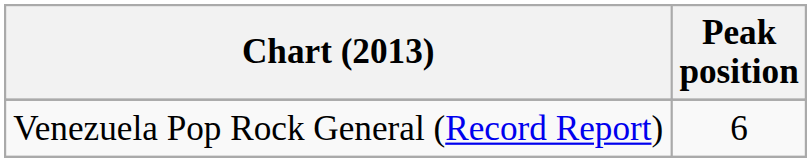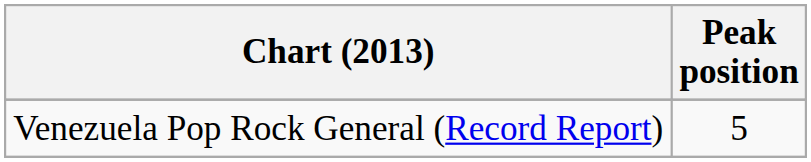Venezuela Pop Rock General (Record Report) | Peak position: 6 -> 5
